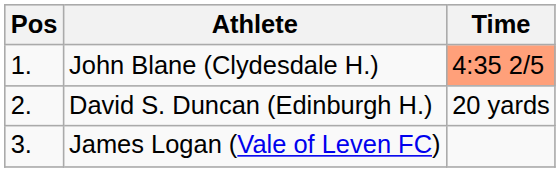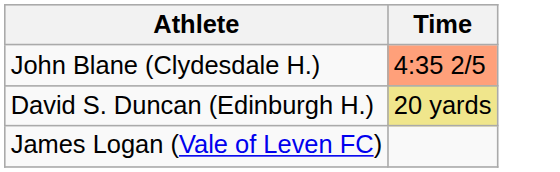- column: Pos | 1. | 2. | 3.
David S. Duncan (Edinburgh H.) | Time: no background -> khaki background
